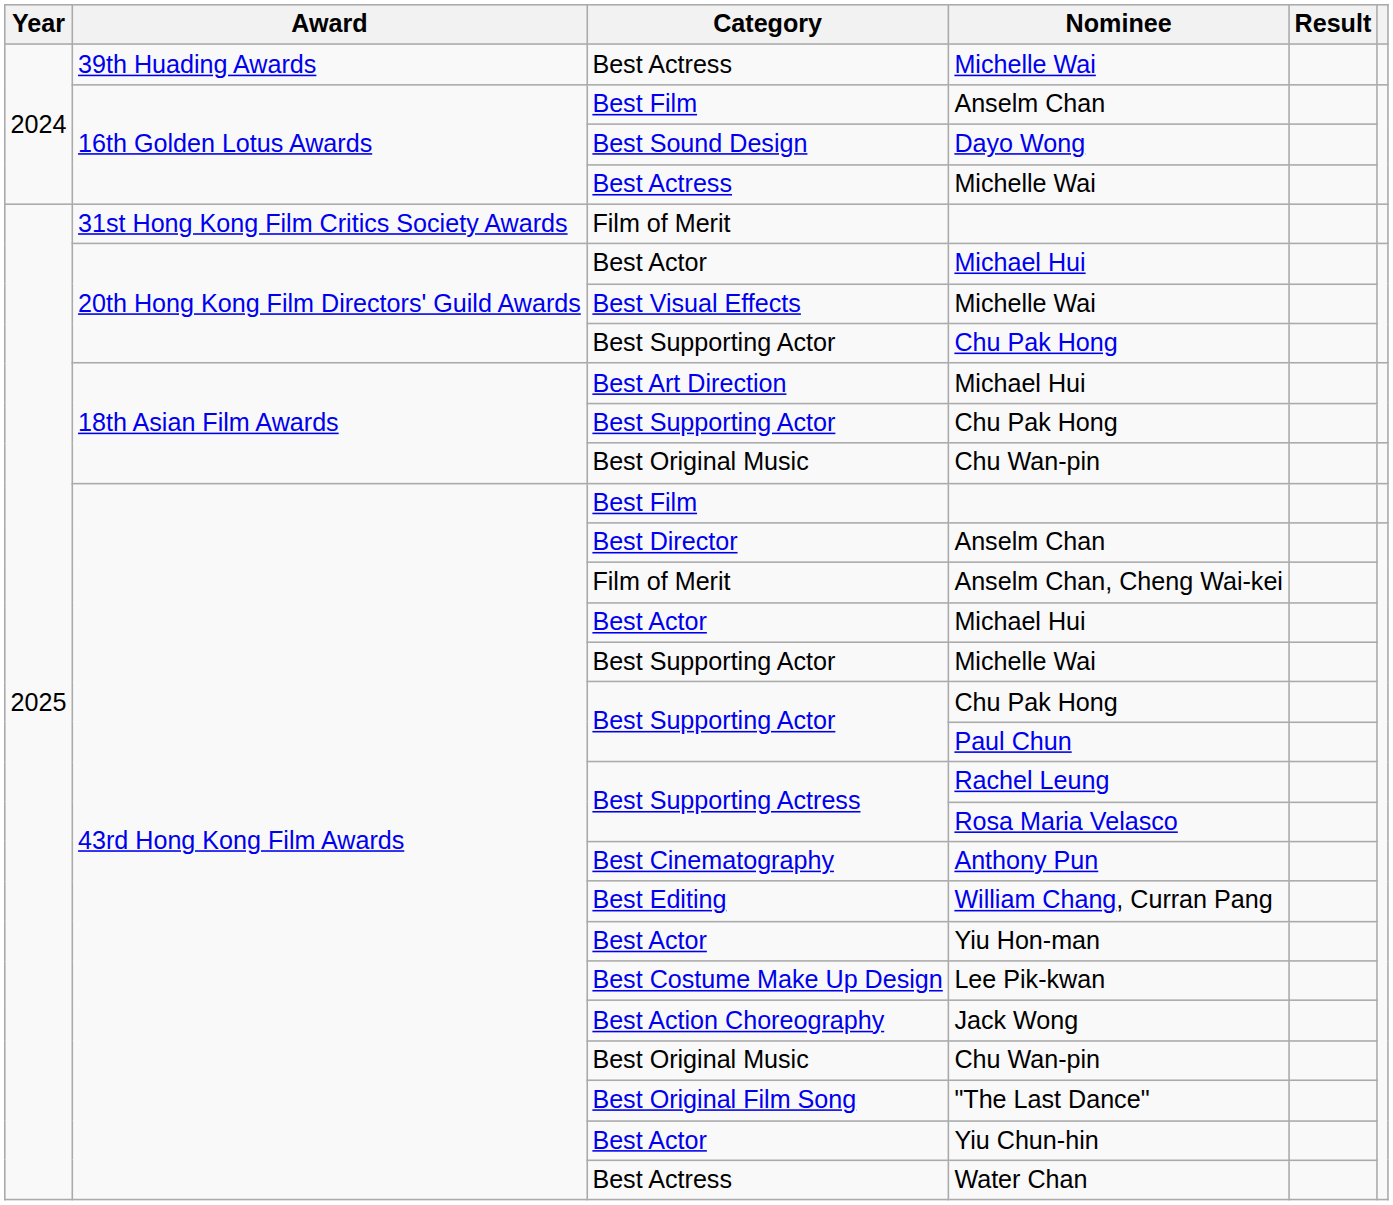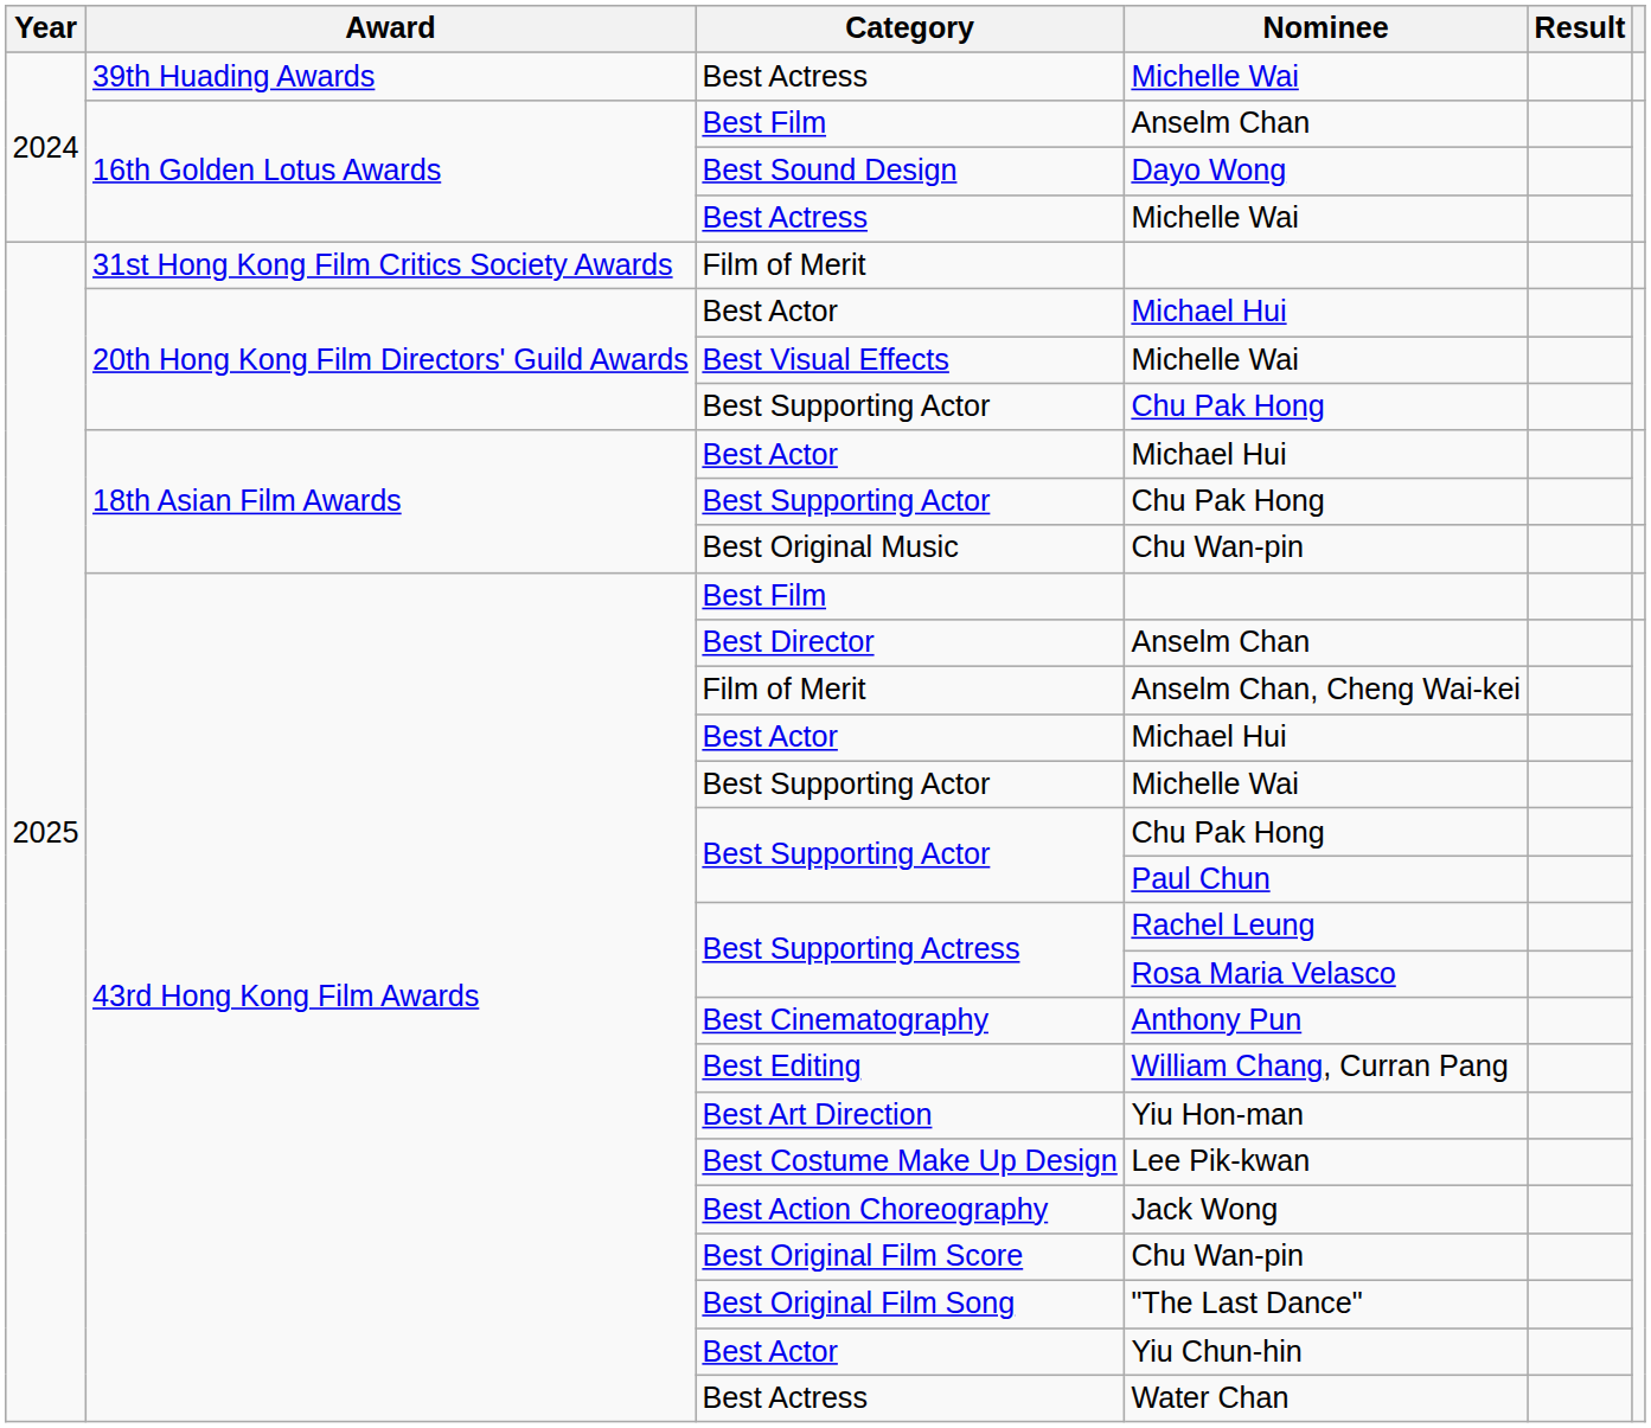18th Asian Film Awards / Michael Hui | Category: Best Art Direction -> Best Actor
Yiu Hon-man | Category: Best Actor -> Best Art Direction
43rd Hong Kong Film Awards / Chu Wan-pin | Category: Best Original Music -> Best Original Film Score
